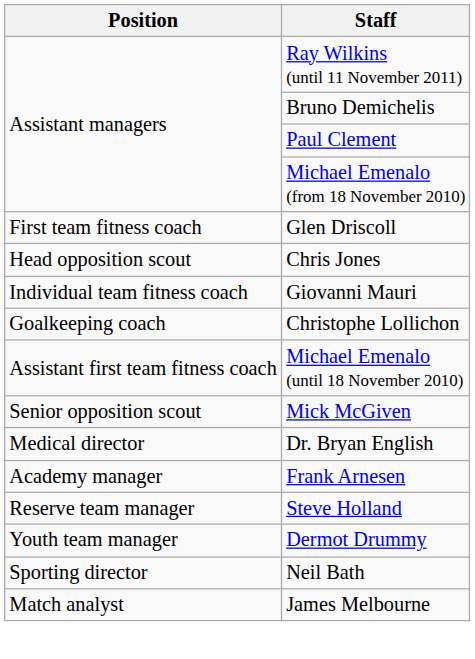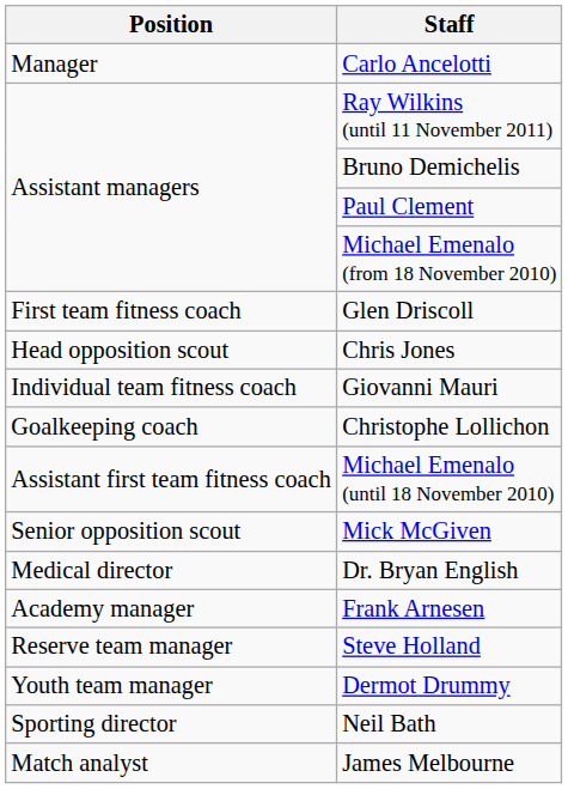+ row: Manager | Carlo Ancelotti
